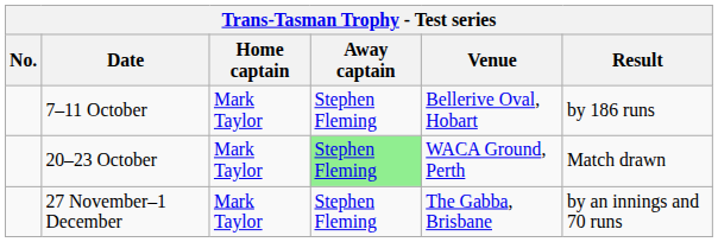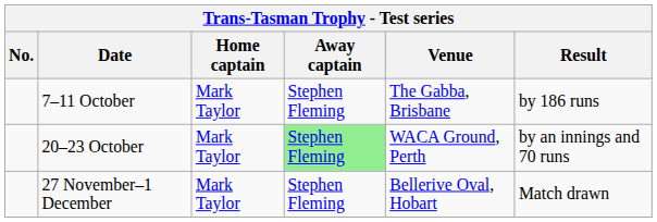7–11 October | Venue: Bellerive Oval, Hobart -> The Gabba, Brisbane
20–23 October | Result: Match drawn -> by an innings and 70 runs
27 November–1 December | Venue: The Gabba, Brisbane -> Bellerive Oval, Hobart
27 November–1 December | Result: by an innings and 70 runs -> Match drawn
